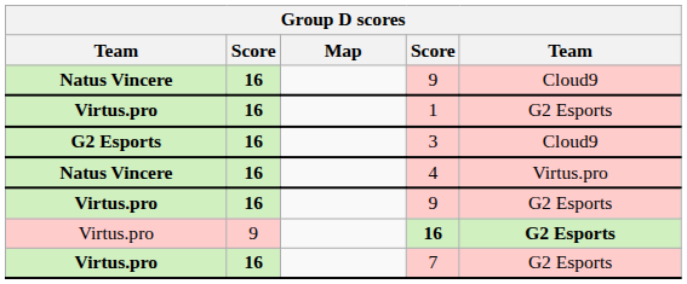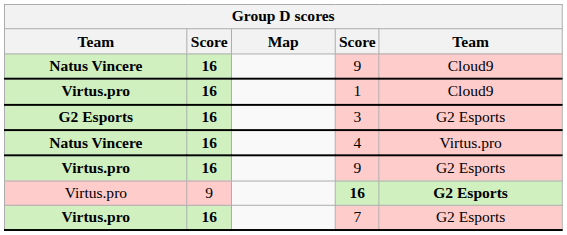1 | column 5: G2 Esports -> Cloud9
3 | column 5: Cloud9 -> G2 Esports
